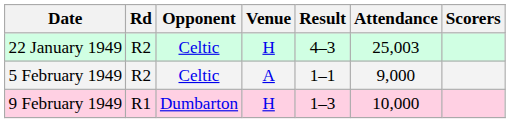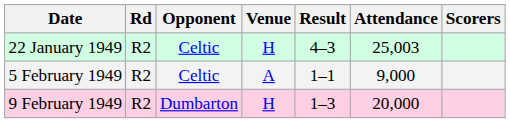9 February 1949 | Rd: R1 -> R2
9 February 1949 | Attendance: 10,000 -> 20,000
